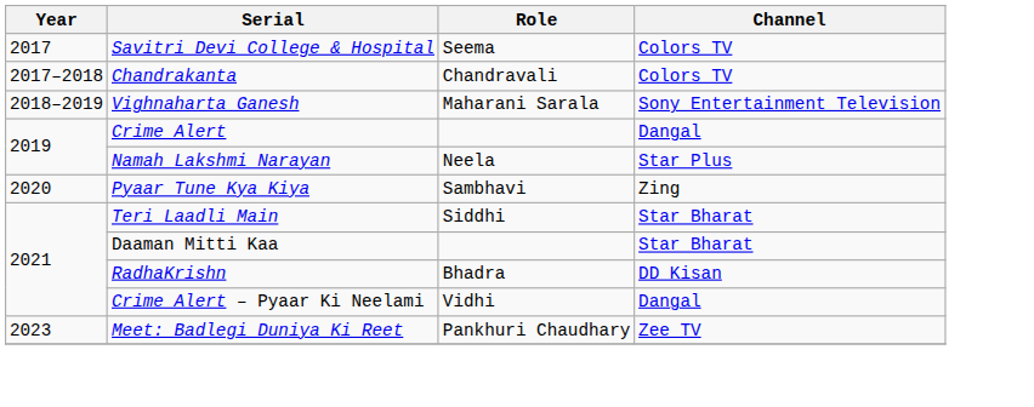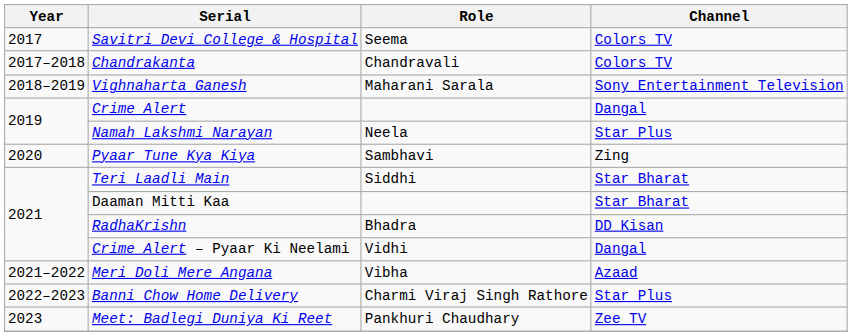+ row: 2021–2022 | Meri Doli Mere Angana | Vibha | Azaad
+ row: 2022–2023 | Banni Chow Home Delivery | Charmi Viraj Singh Rathore | Star Plus
